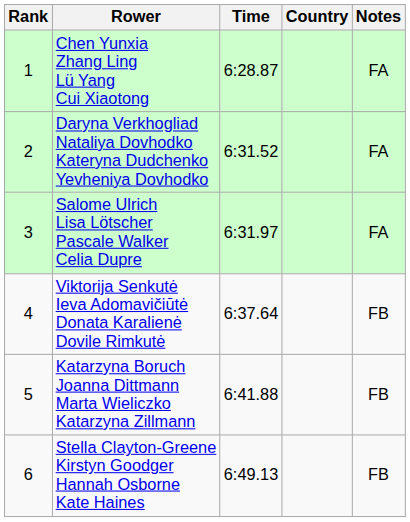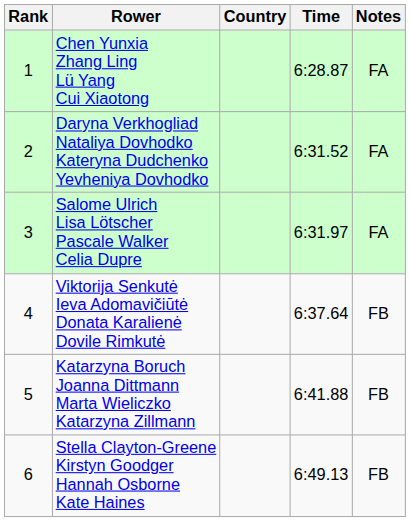columns swapped: Country <-> Time
